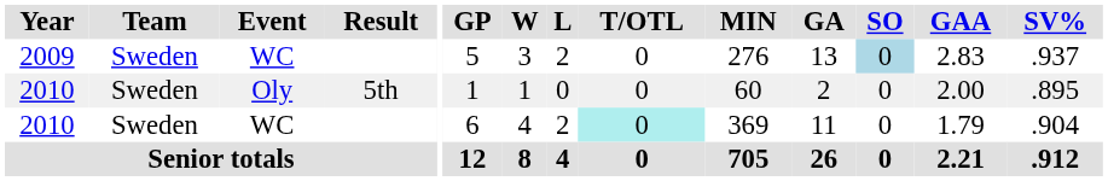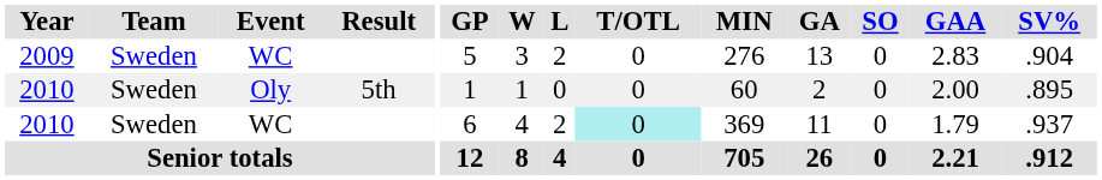2009 | SO: lightblue background -> no background
2009 | SV%: .937 -> .904
2010 / WC | SV%: .904 -> .937
